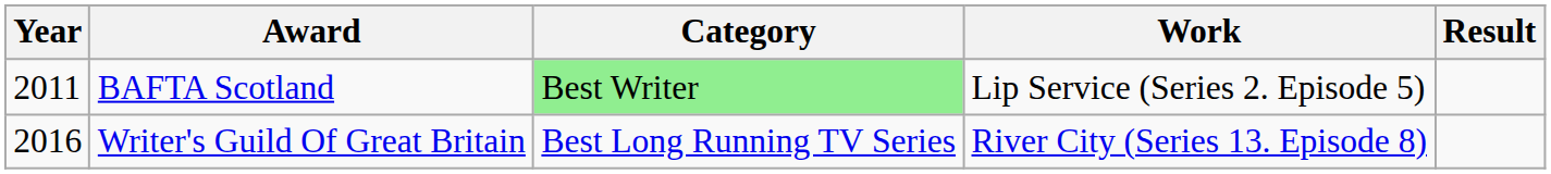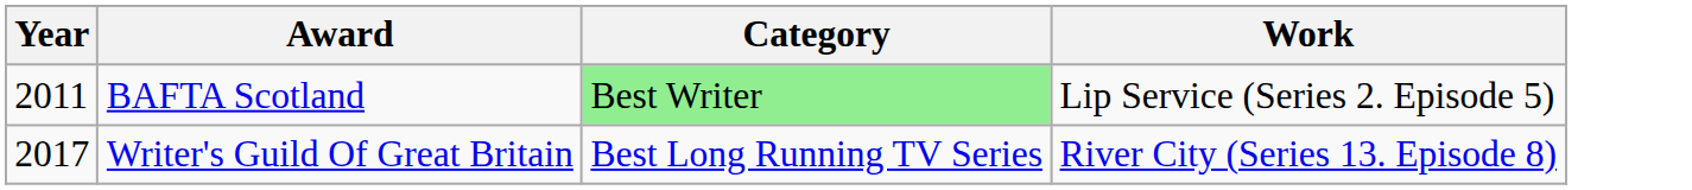- column: Result
Writer's Guild Of Great Britain | Year: 2016 -> 2017
